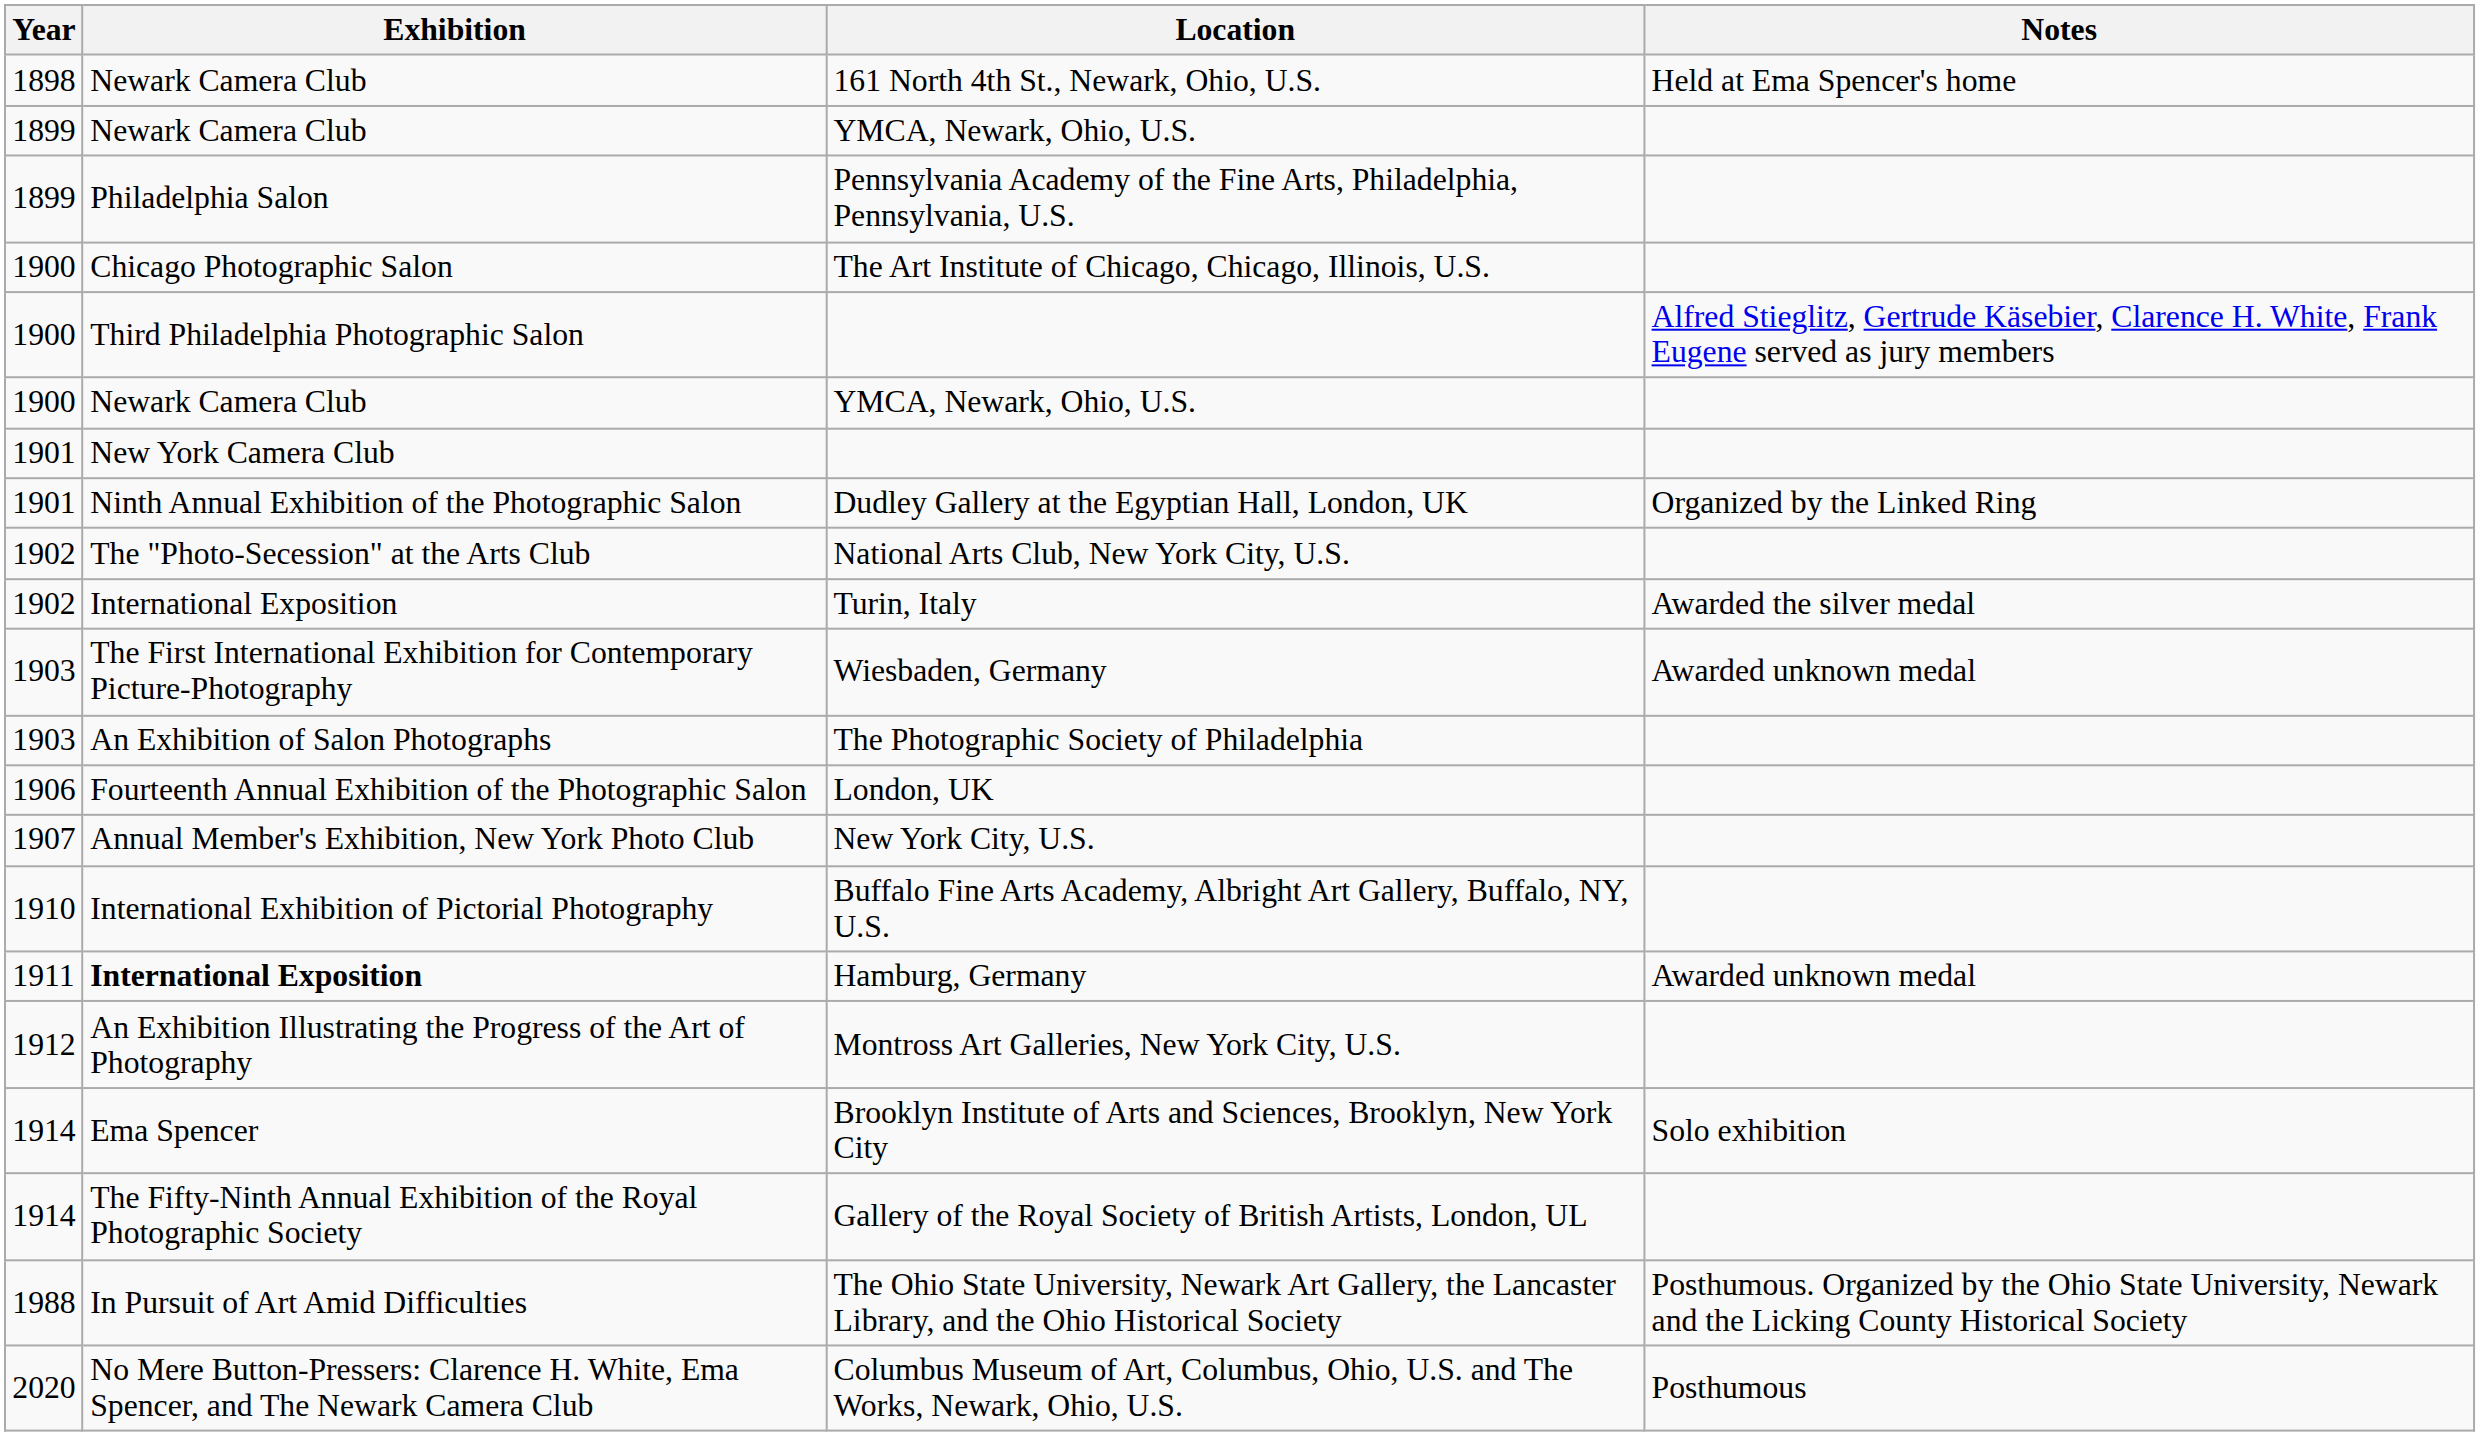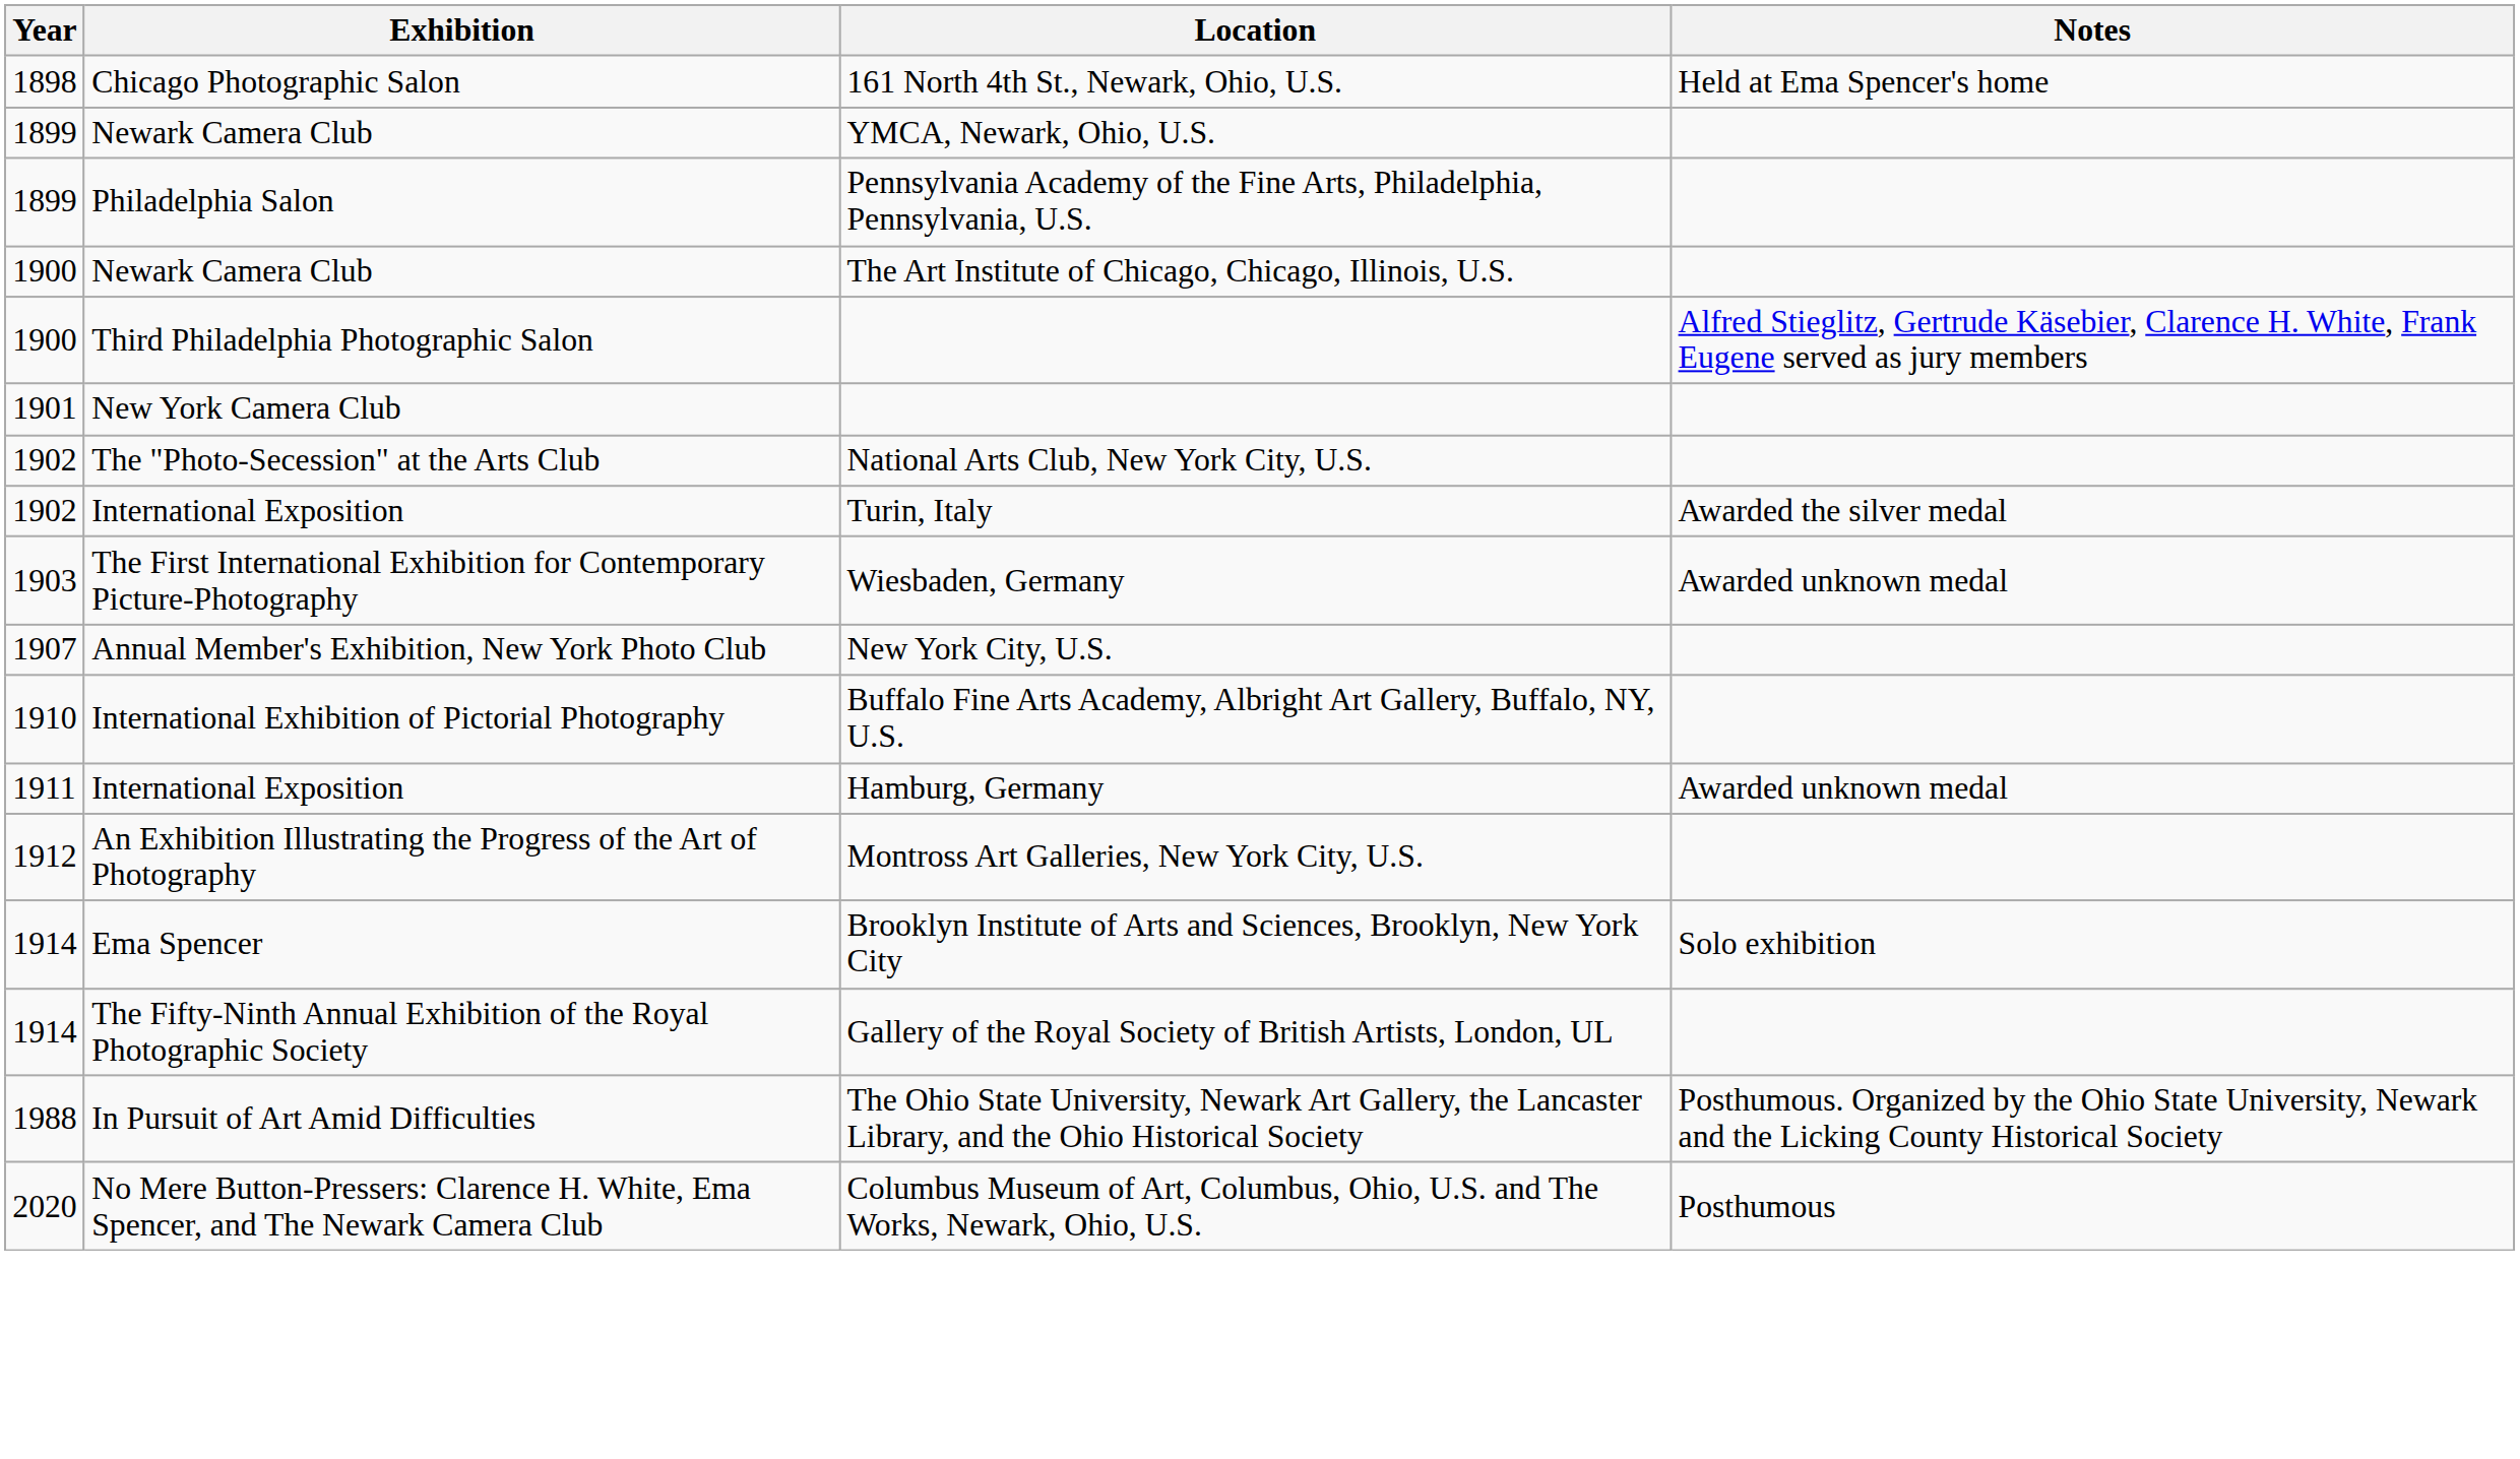161 North 4th St., Newark, Ohio, U.S. | Exhibition: Newark Camera Club -> Chicago Photographic Salon
The Art Institute of Chicago, Chicago, Illinois, U.S. | Exhibition: Chicago Photographic Salon -> Newark Camera Club
- row: 1900 | Newark Camera Club | YMCA, Newark, Ohio, U.S.
- row: 1901 | Ninth Annual Exhibition of the Photographic Salon | Dudley Gallery at the Egyptian Hall, London, UK | Organized by the Linked Ring
- row: 1903 | An Exhibition of Salon Photographs | The Photographic Society of Philadelphia
- row: 1906 | Fourteenth Annual Exhibition of the Photographic Salon | London, UK
Hamburg, Germany | Exhibition: bold -> normal
